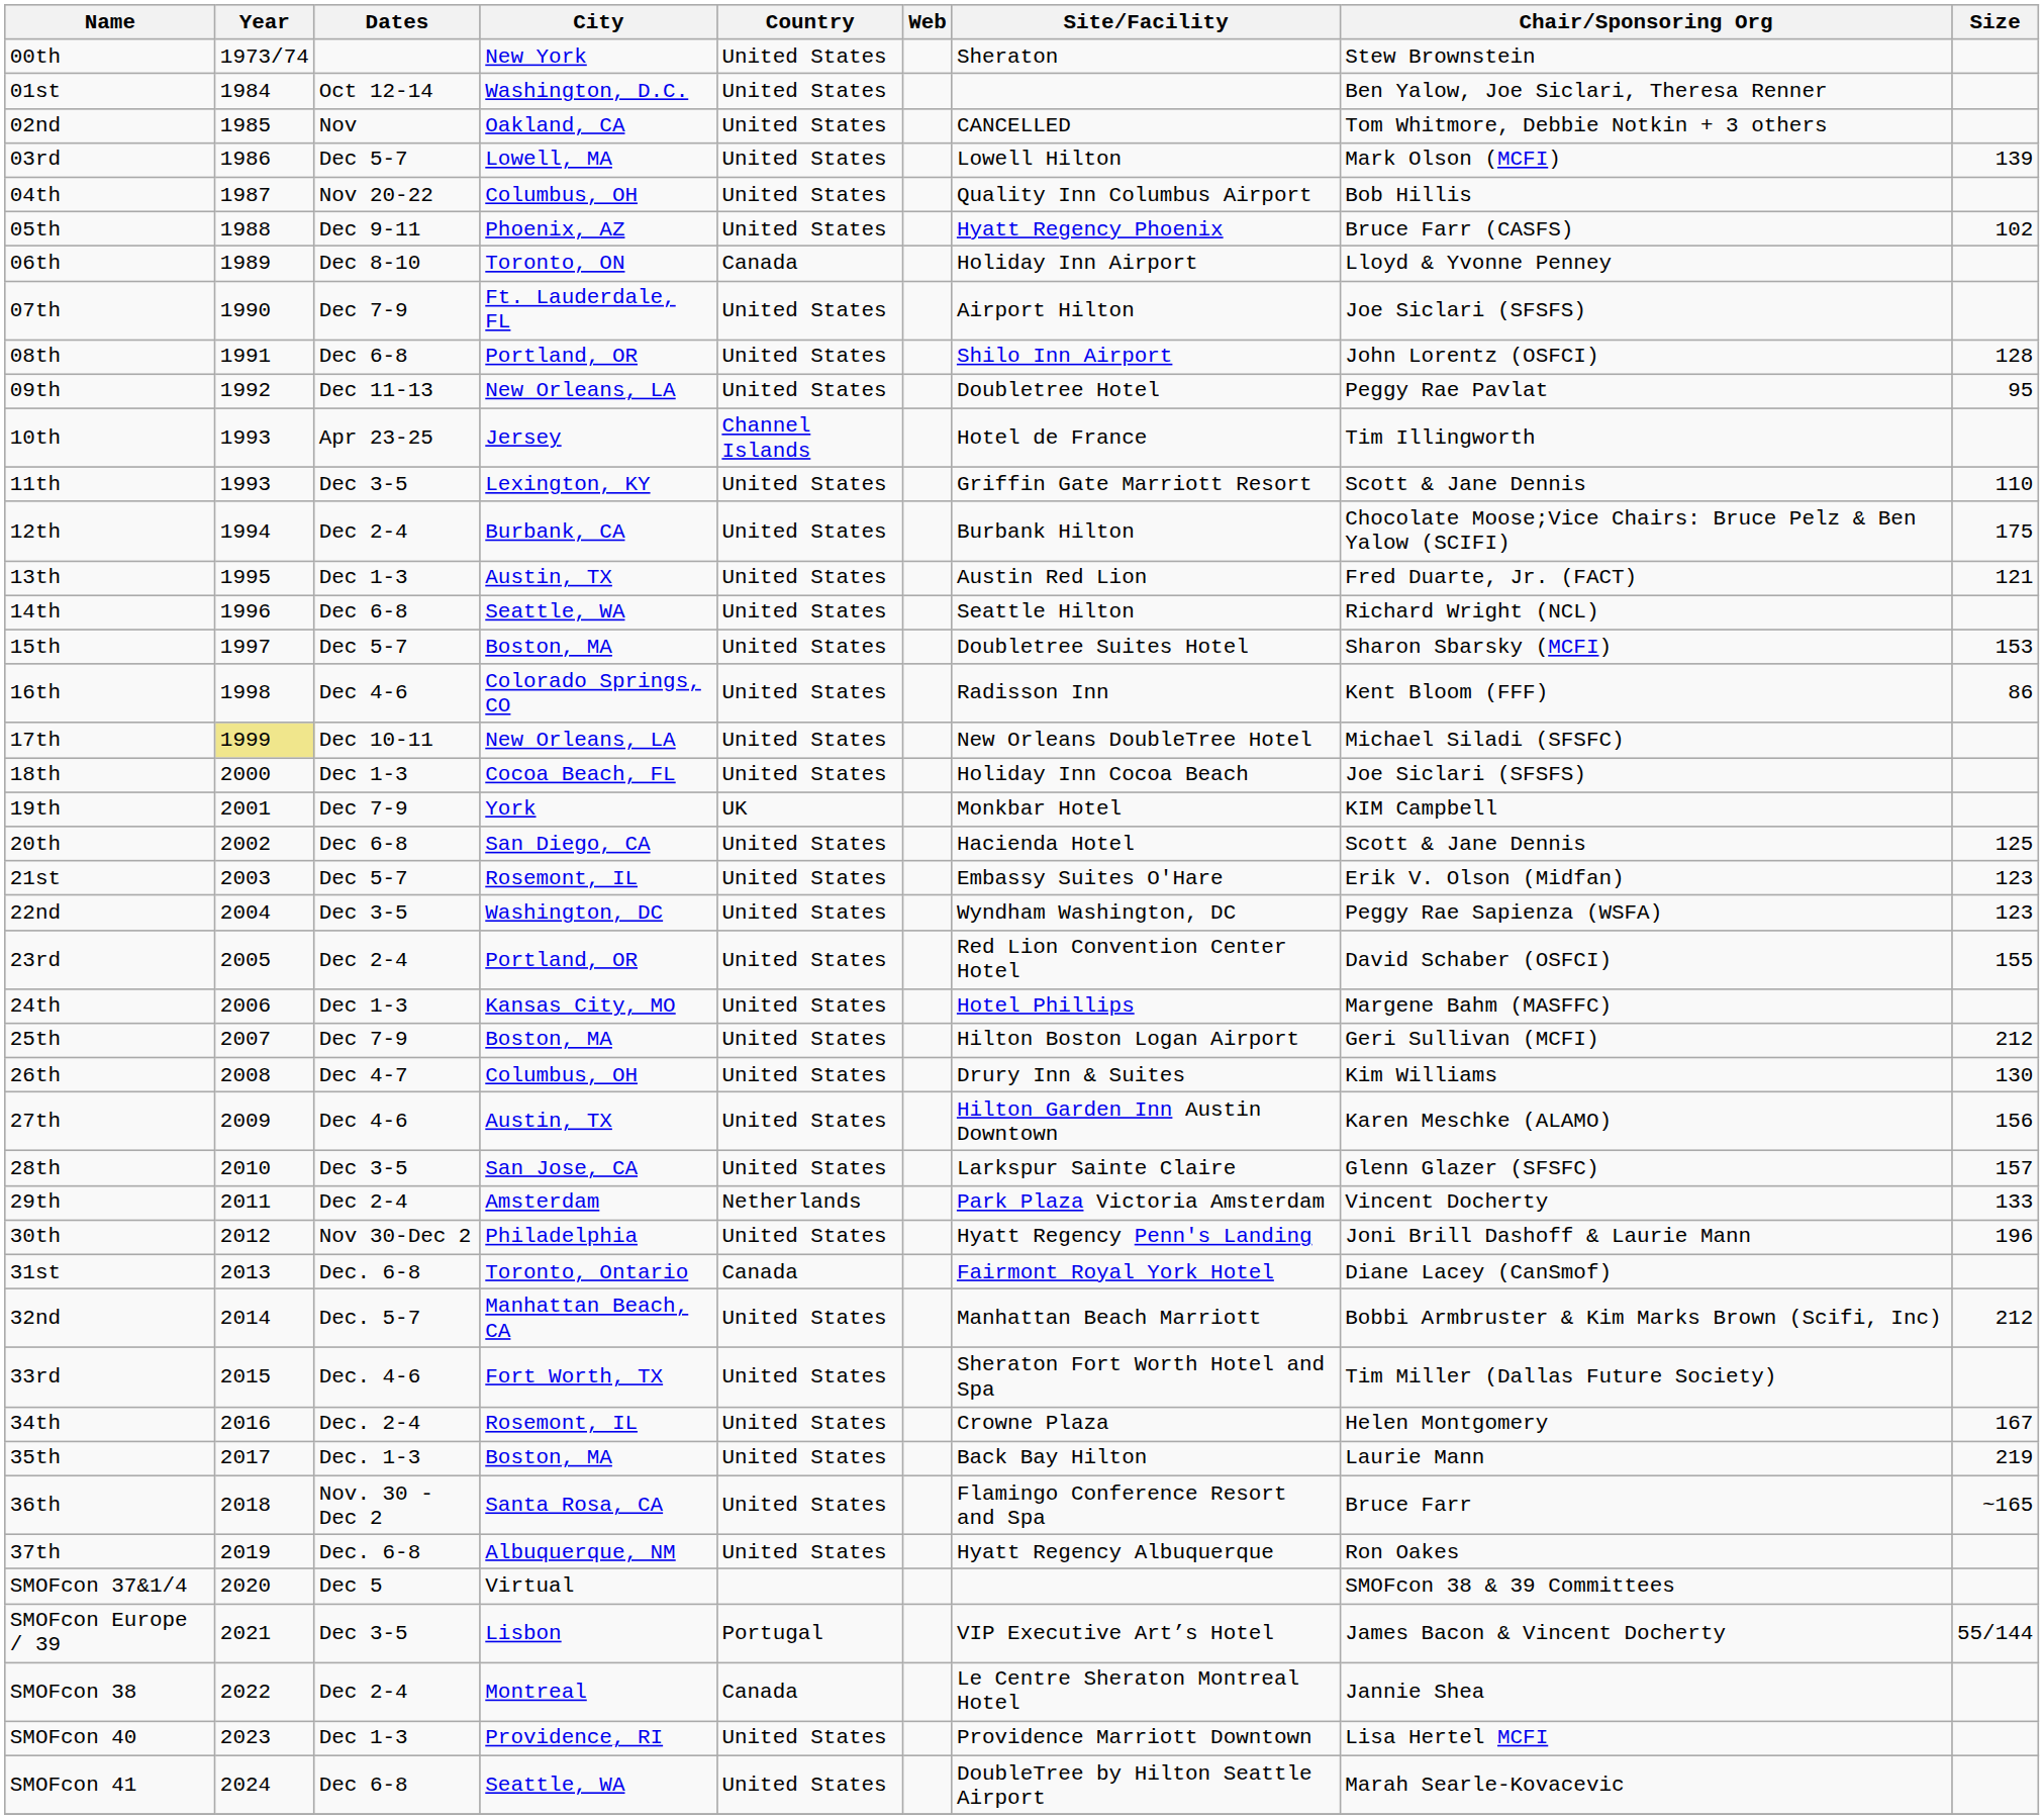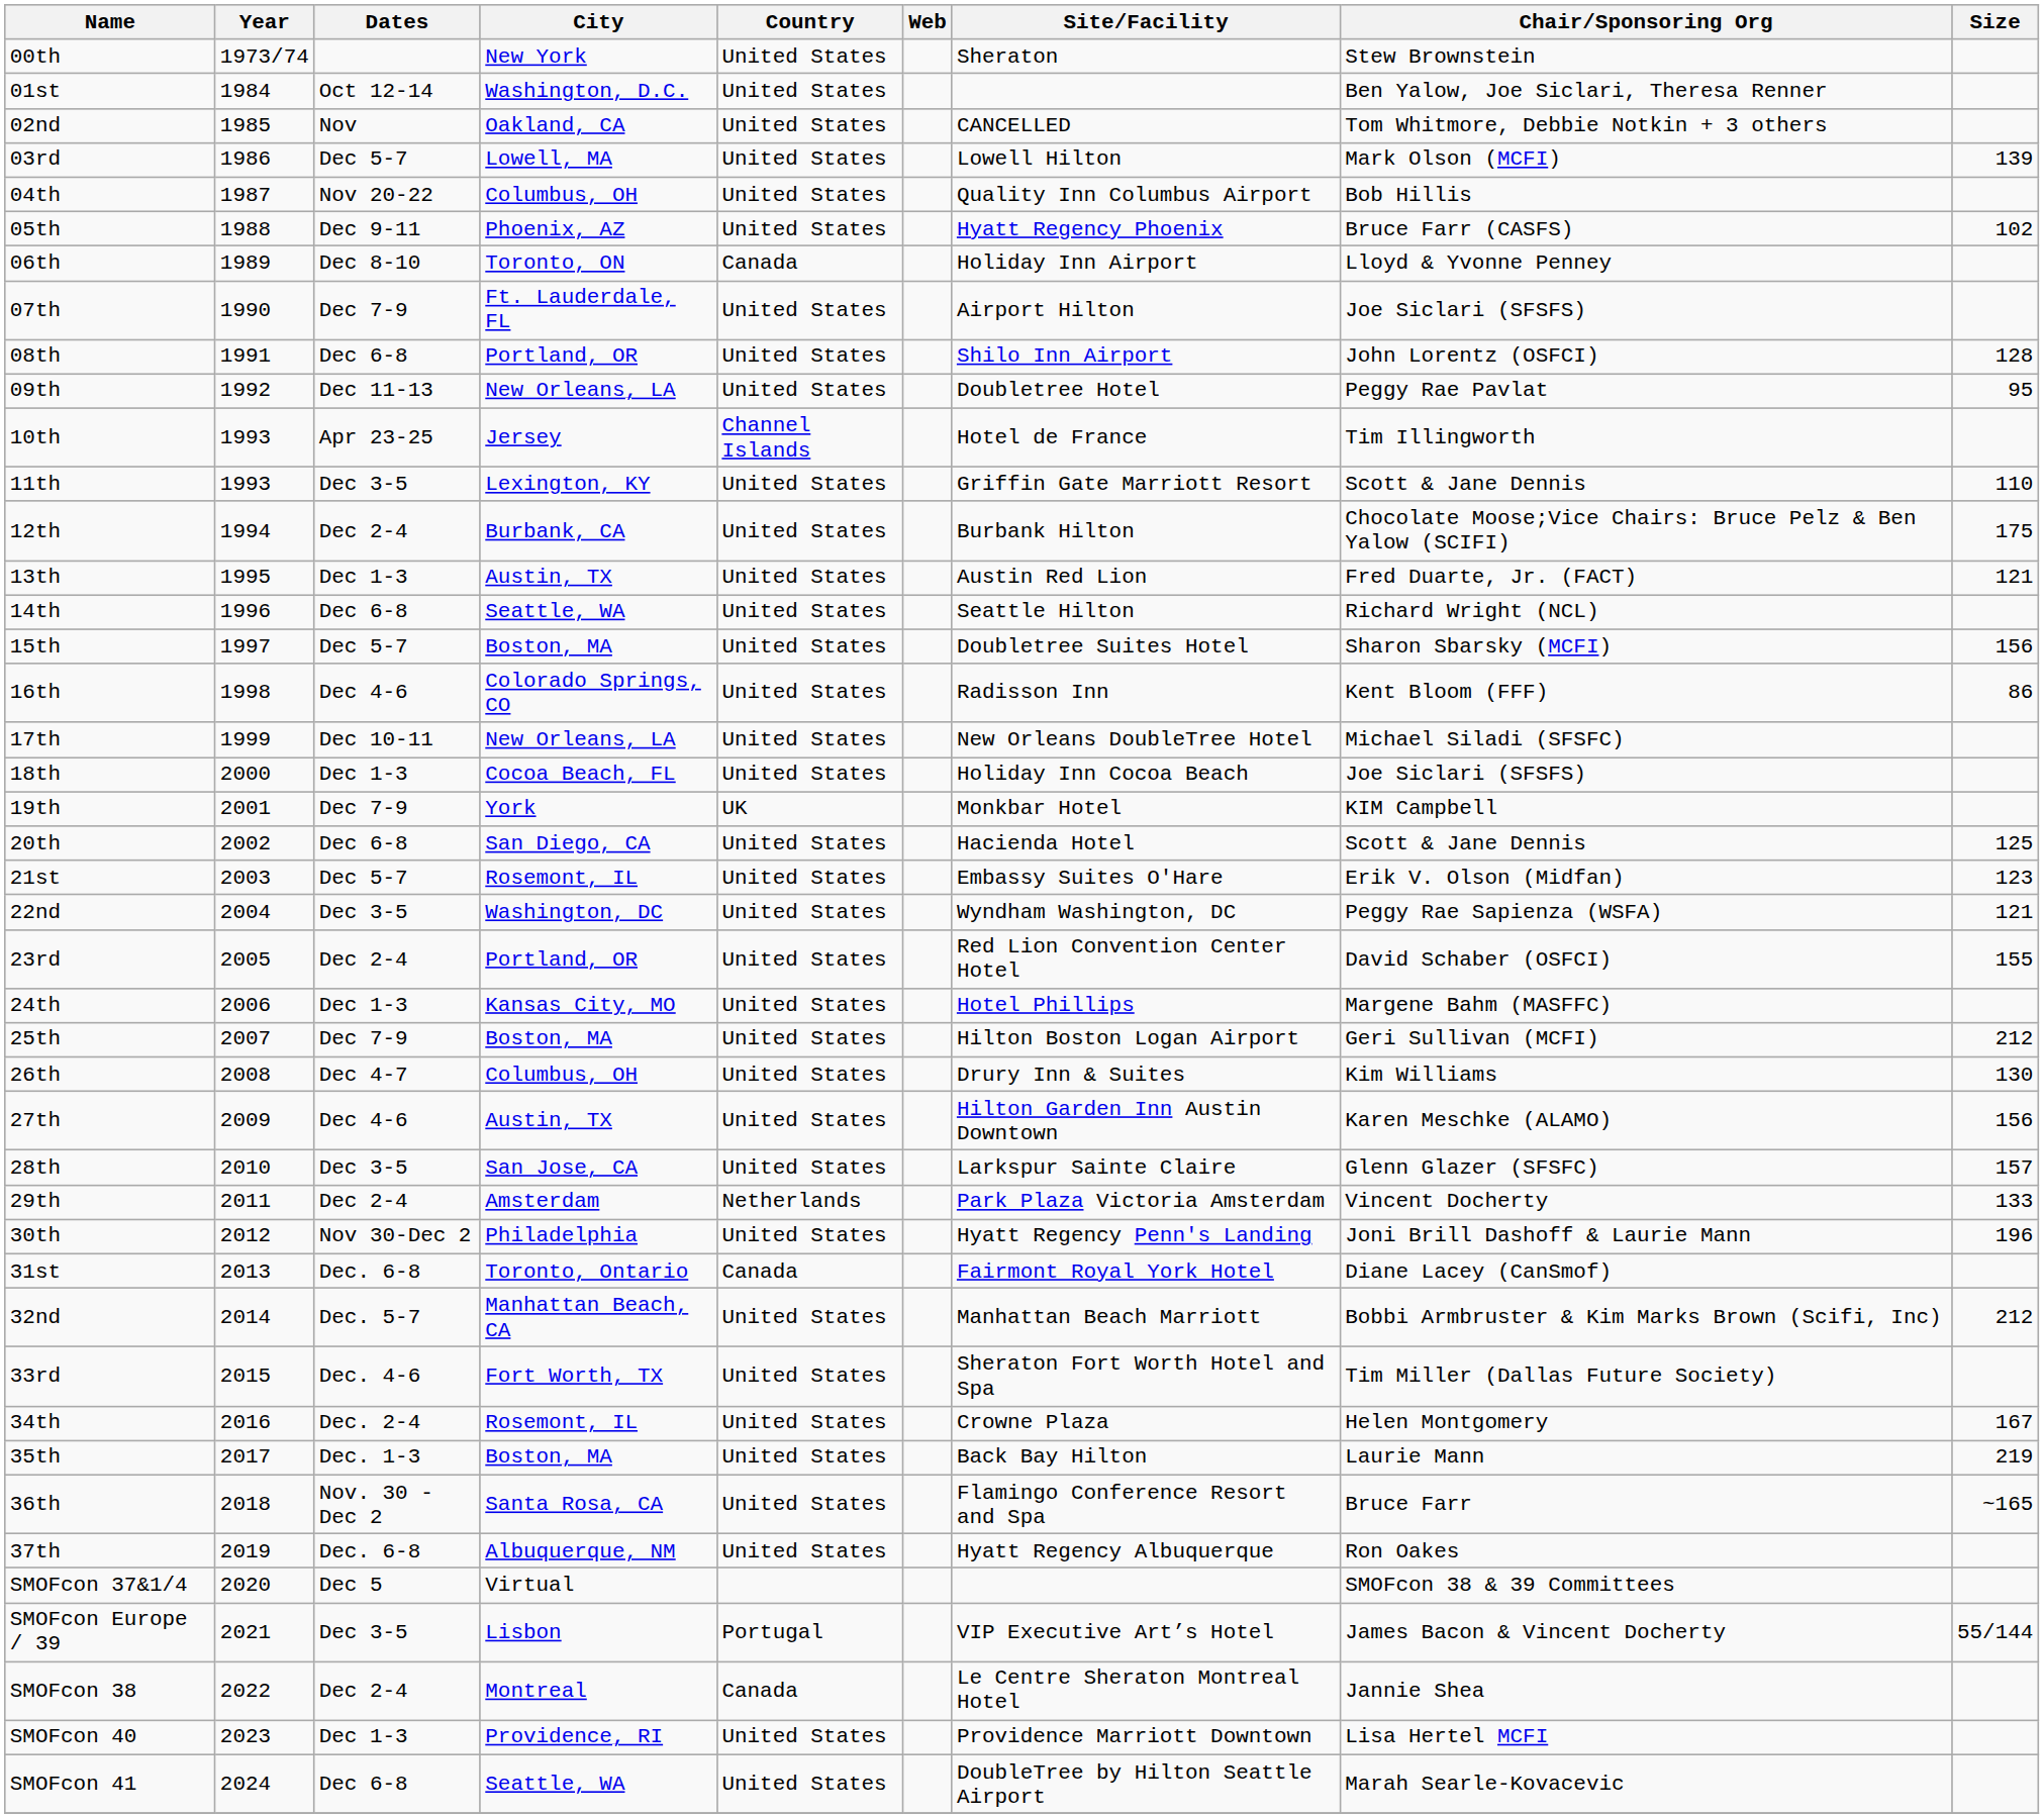15th | Size: 153 -> 156
17th | Year: khaki background -> no background
22nd | Size: 123 -> 121
